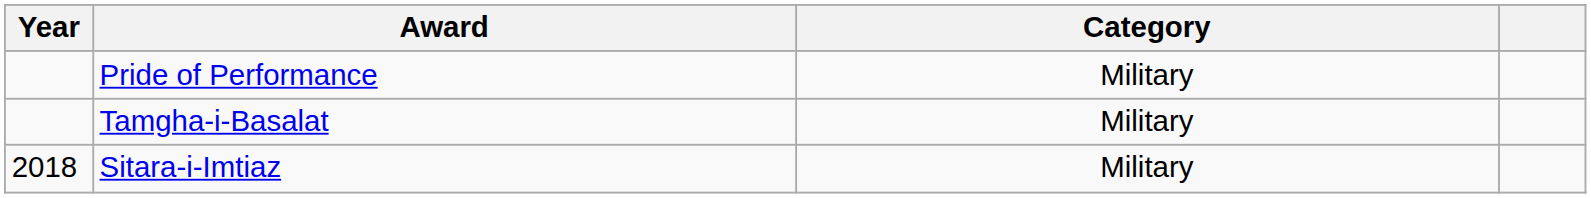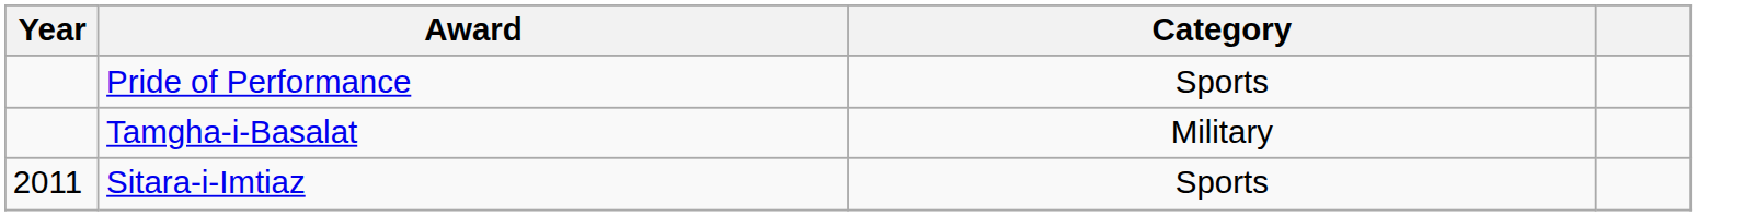Pride of Performance | Category: Military -> Sports
Sitara-i-Imtiaz | Year: 2018 -> 2011
Sitara-i-Imtiaz | Category: Military -> Sports
